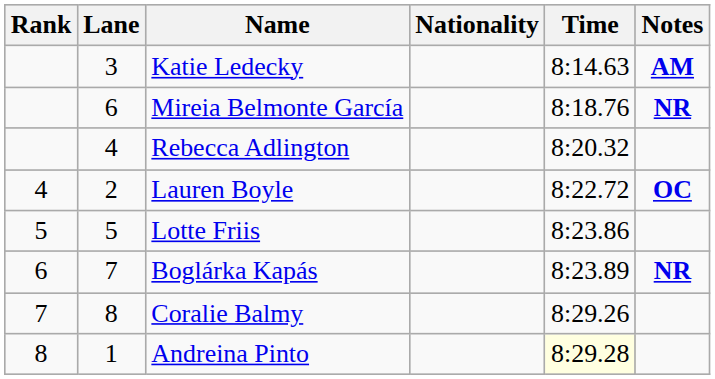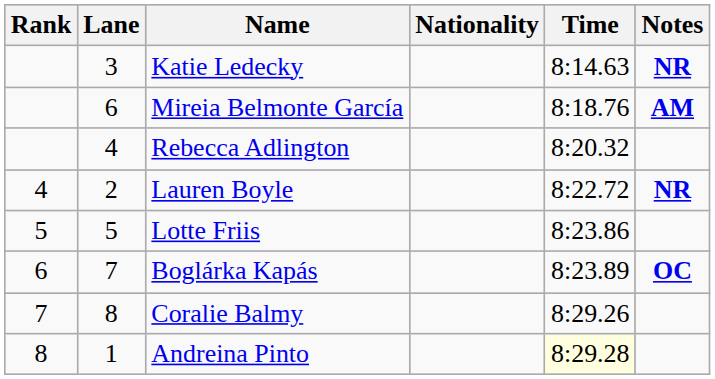Katie Ledecky | Notes: AM -> NR
Mireia Belmonte García | Notes: NR -> AM
Lauren Boyle | Notes: OC -> NR
Boglárka Kapás | Notes: NR -> OC
